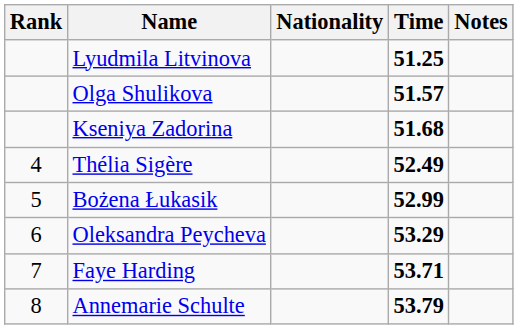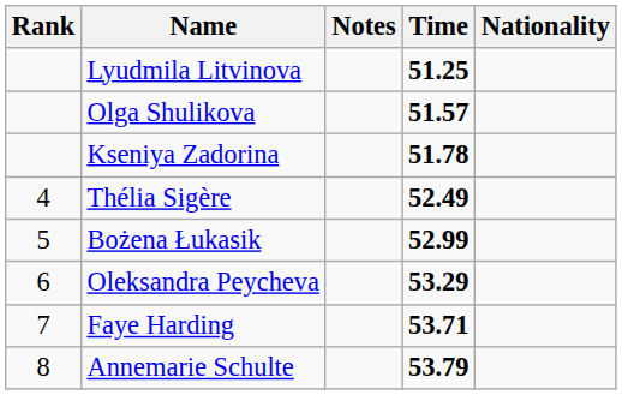columns swapped: Nationality <-> Notes
Kseniya Zadorina | Time: 51.68 -> 51.78
